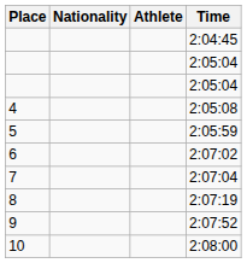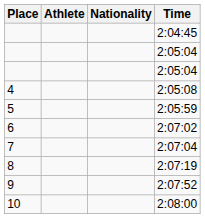columns swapped: Athlete <-> Nationality
